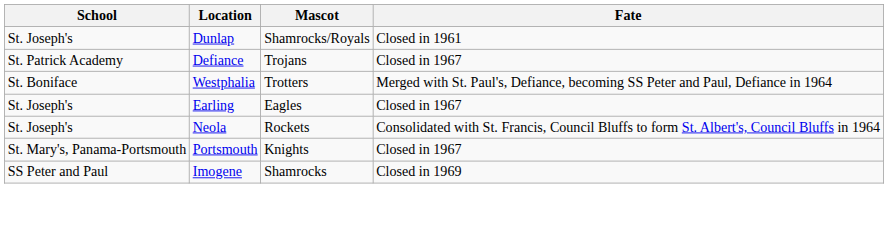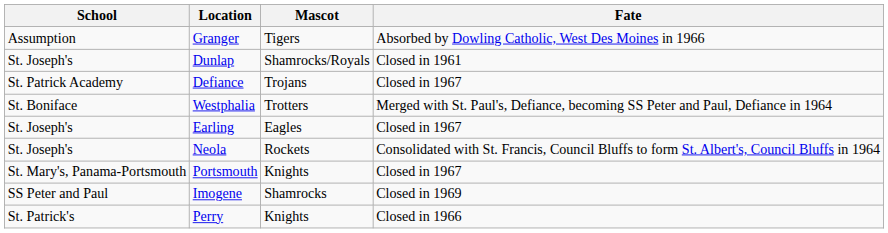+ row: Assumption | Granger | Tigers | Absorbed by Dowling Catholic, West Des Moines in 1966
+ row: St. Patrick's | Perry | Knights | Closed in 1966
